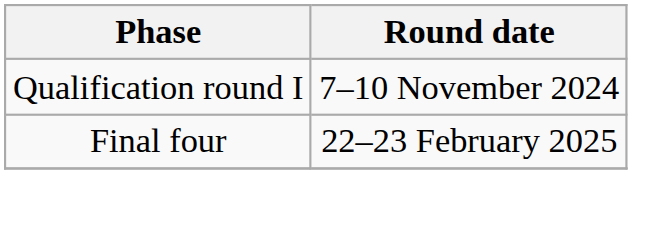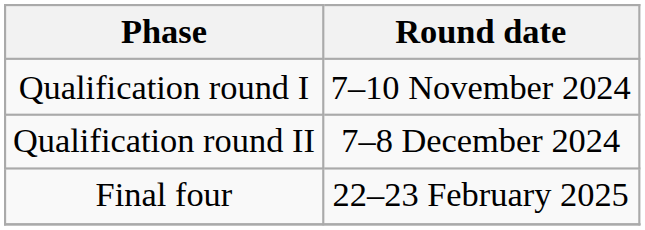+ row: Qualification round II | 7–8 December 2024
